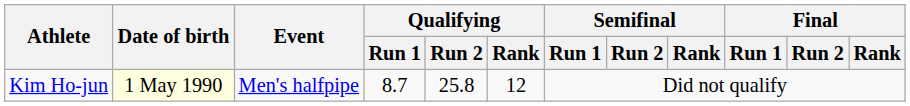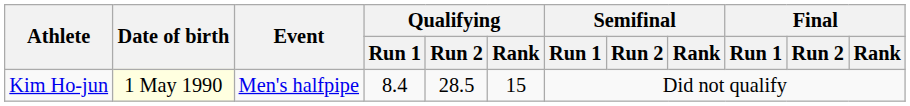Kim Ho-jun | Qualifying / Run 1: 8.7 -> 8.4
Kim Ho-jun | Qualifying / Run 2: 25.8 -> 28.5
Kim Ho-jun | Qualifying / Rank: 12 -> 15
